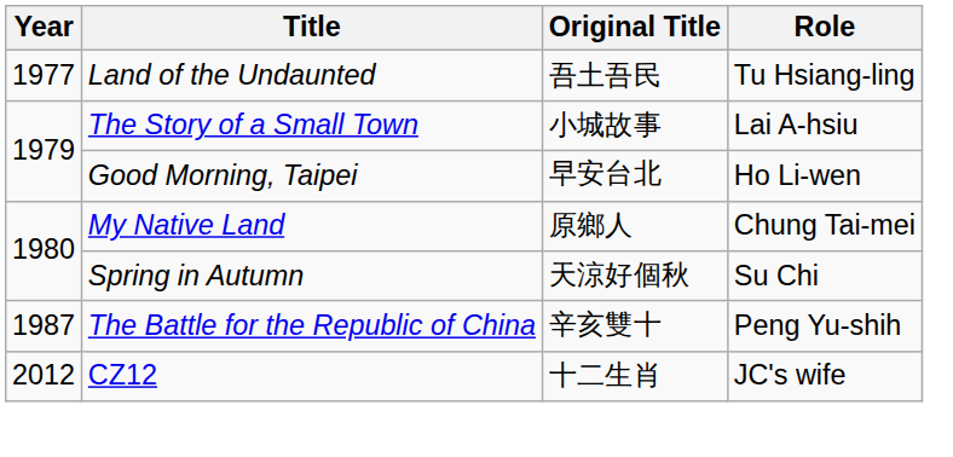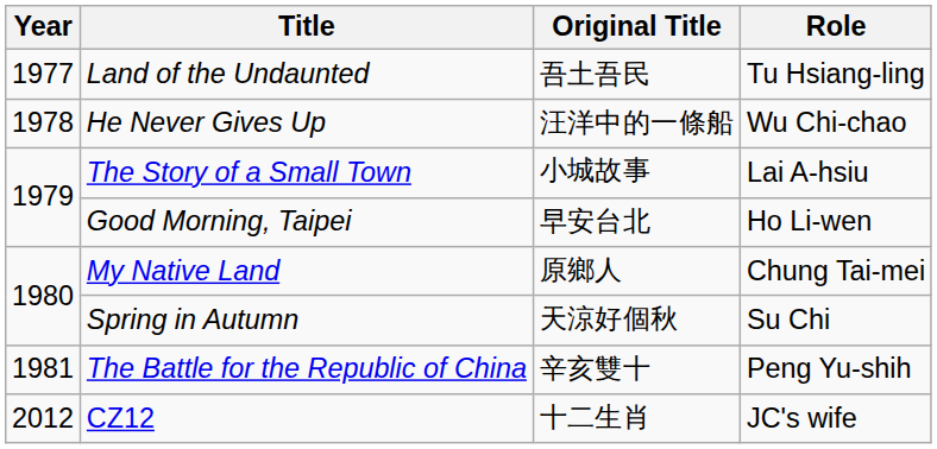+ row: 1978 | He Never Gives Up | 汪洋中的一條船 | Wu Chi-chao
The Battle for the Republic of China | Year: 1987 -> 1981
